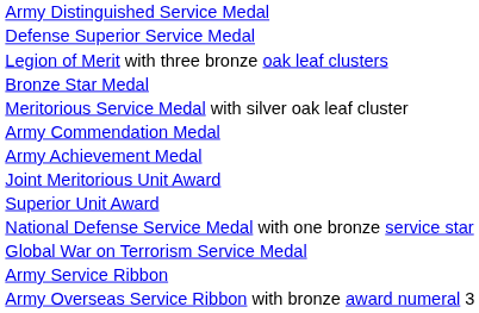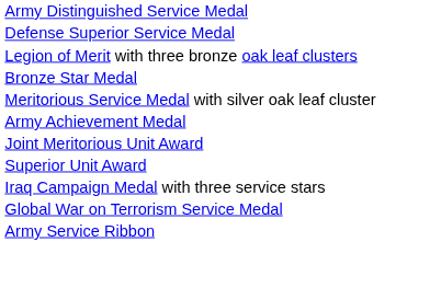- row: Army Commendation Medal
- row: National Defense Service Medal with one bronze service star
+ row: Iraq Campaign Medal with three service stars
- row: Army Overseas Service Ribbon with bronze award numeral 3
